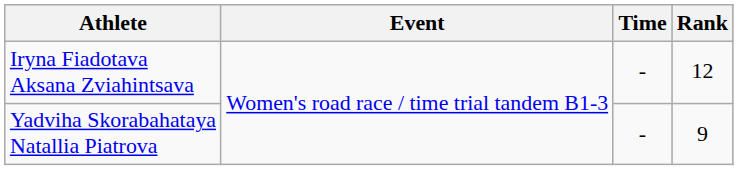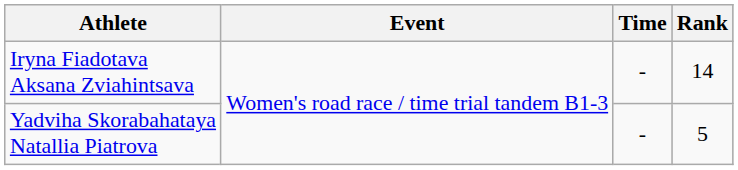Iryna Fiadotava Aksana Zviahintsava | Rank: 12 -> 14
Yadviha Skorabahataya Natallia Piatrova | Rank: 9 -> 5
